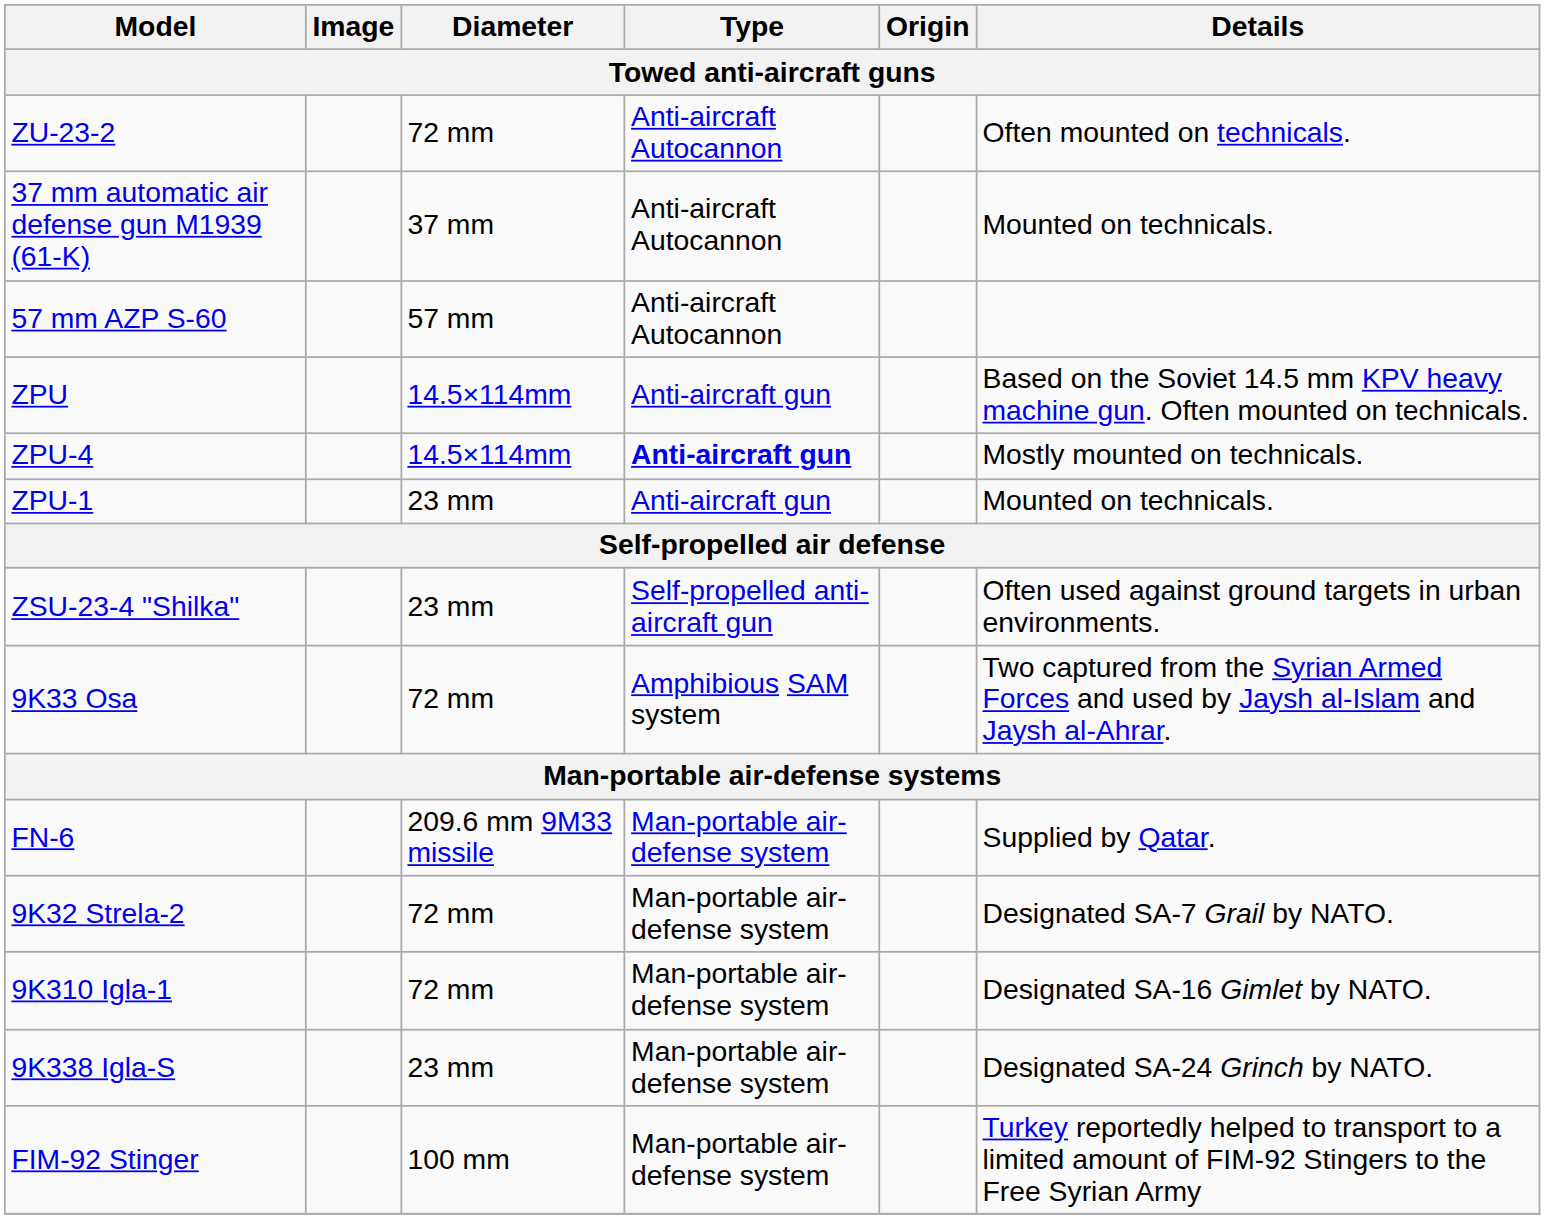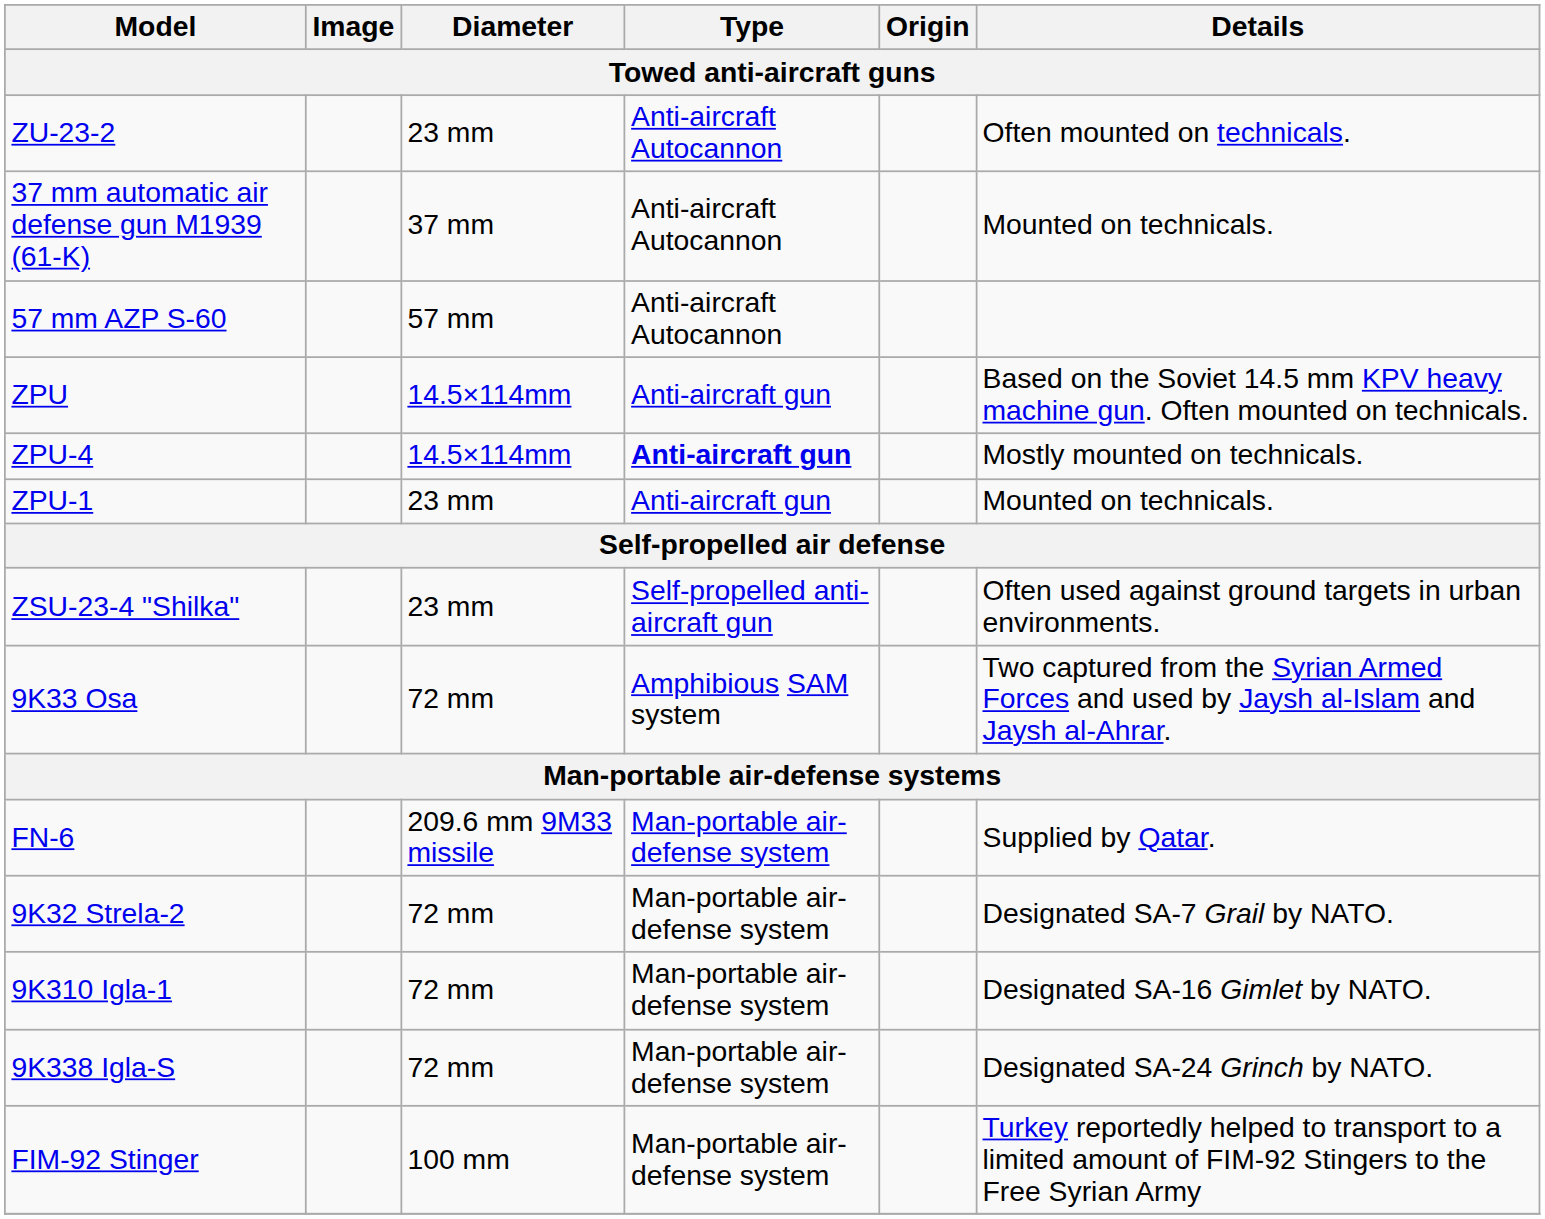ZU-23-2 | Diameter: 72 mm -> 23 mm
9K338 Igla-S | Diameter: 23 mm -> 72 mm
